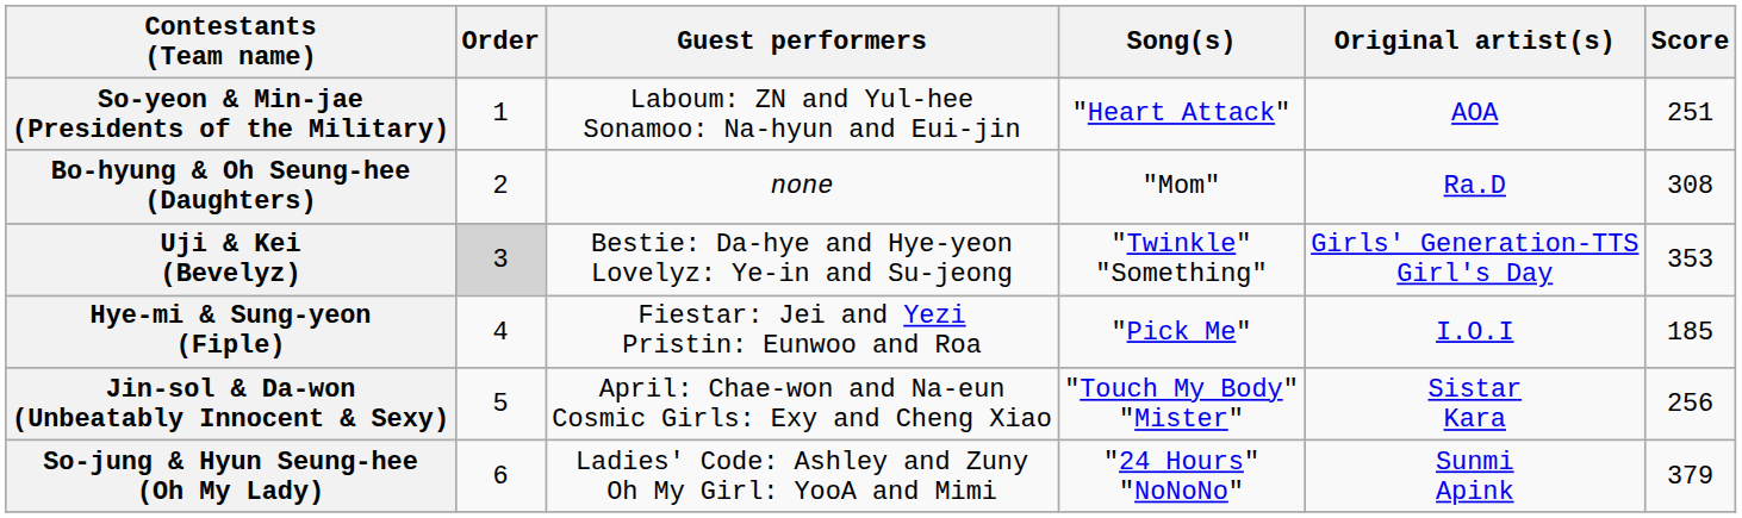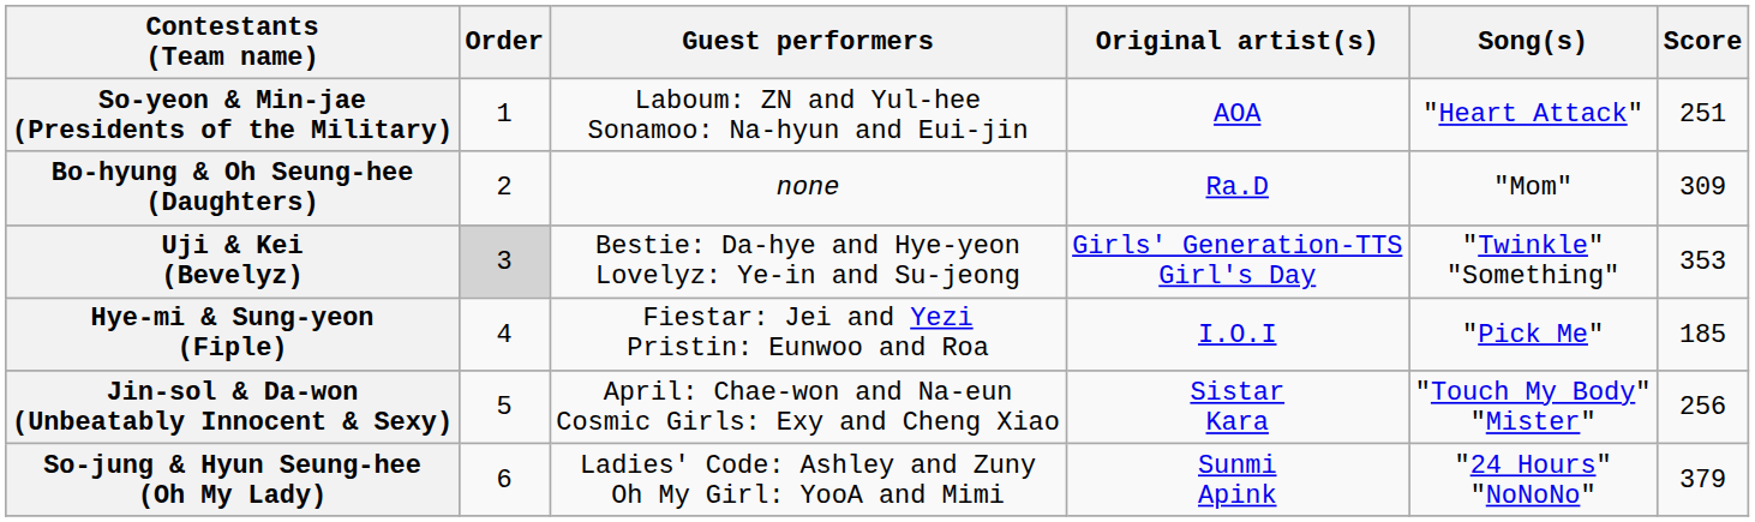columns swapped: Song(s) <-> Original artist(s)
Bo-hyung & Oh Seung-hee (Daughters) | Score: 308 -> 309
